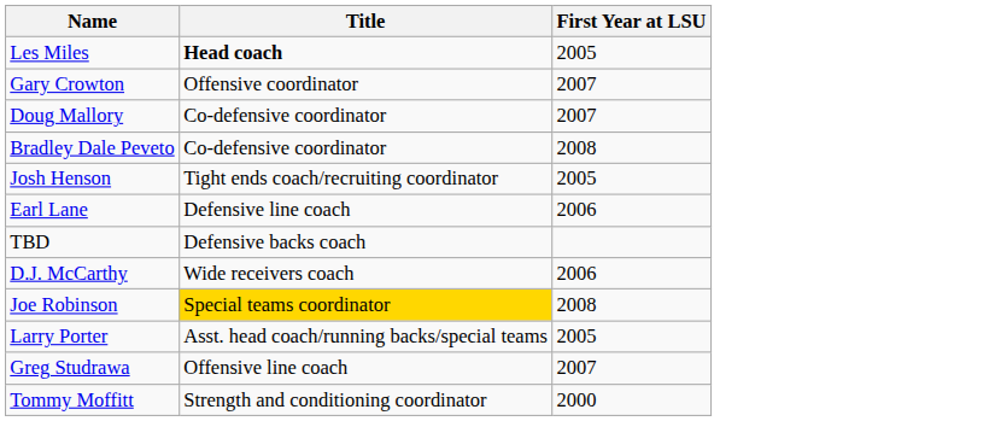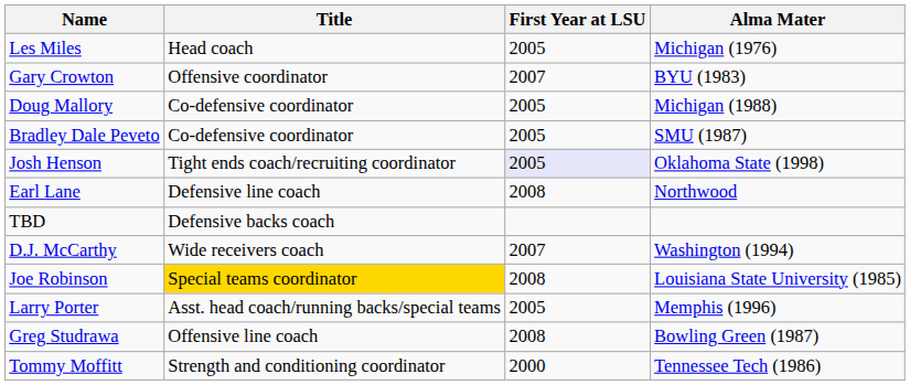+ column: Alma Mater | Michigan (1976) | BYU (1983) | Michigan (1988) | SMU (1987) | Oklahoma State (1998) | Northwood | Washington (1994) | Louisiana State University (1985) | Memphis (1996) | Bowling Green (1987) | Tennessee Tech (1986)
Les Miles | Title: bold -> normal
Doug Mallory | First Year at LSU: 2007 -> 2005
Bradley Dale Peveto | First Year at LSU: 2008 -> 2005
Josh Henson | First Year at LSU: no background -> lavender background
Earl Lane | First Year at LSU: 2006 -> 2008
D.J. McCarthy | First Year at LSU: 2006 -> 2007
Greg Studrawa | First Year at LSU: 2007 -> 2008
